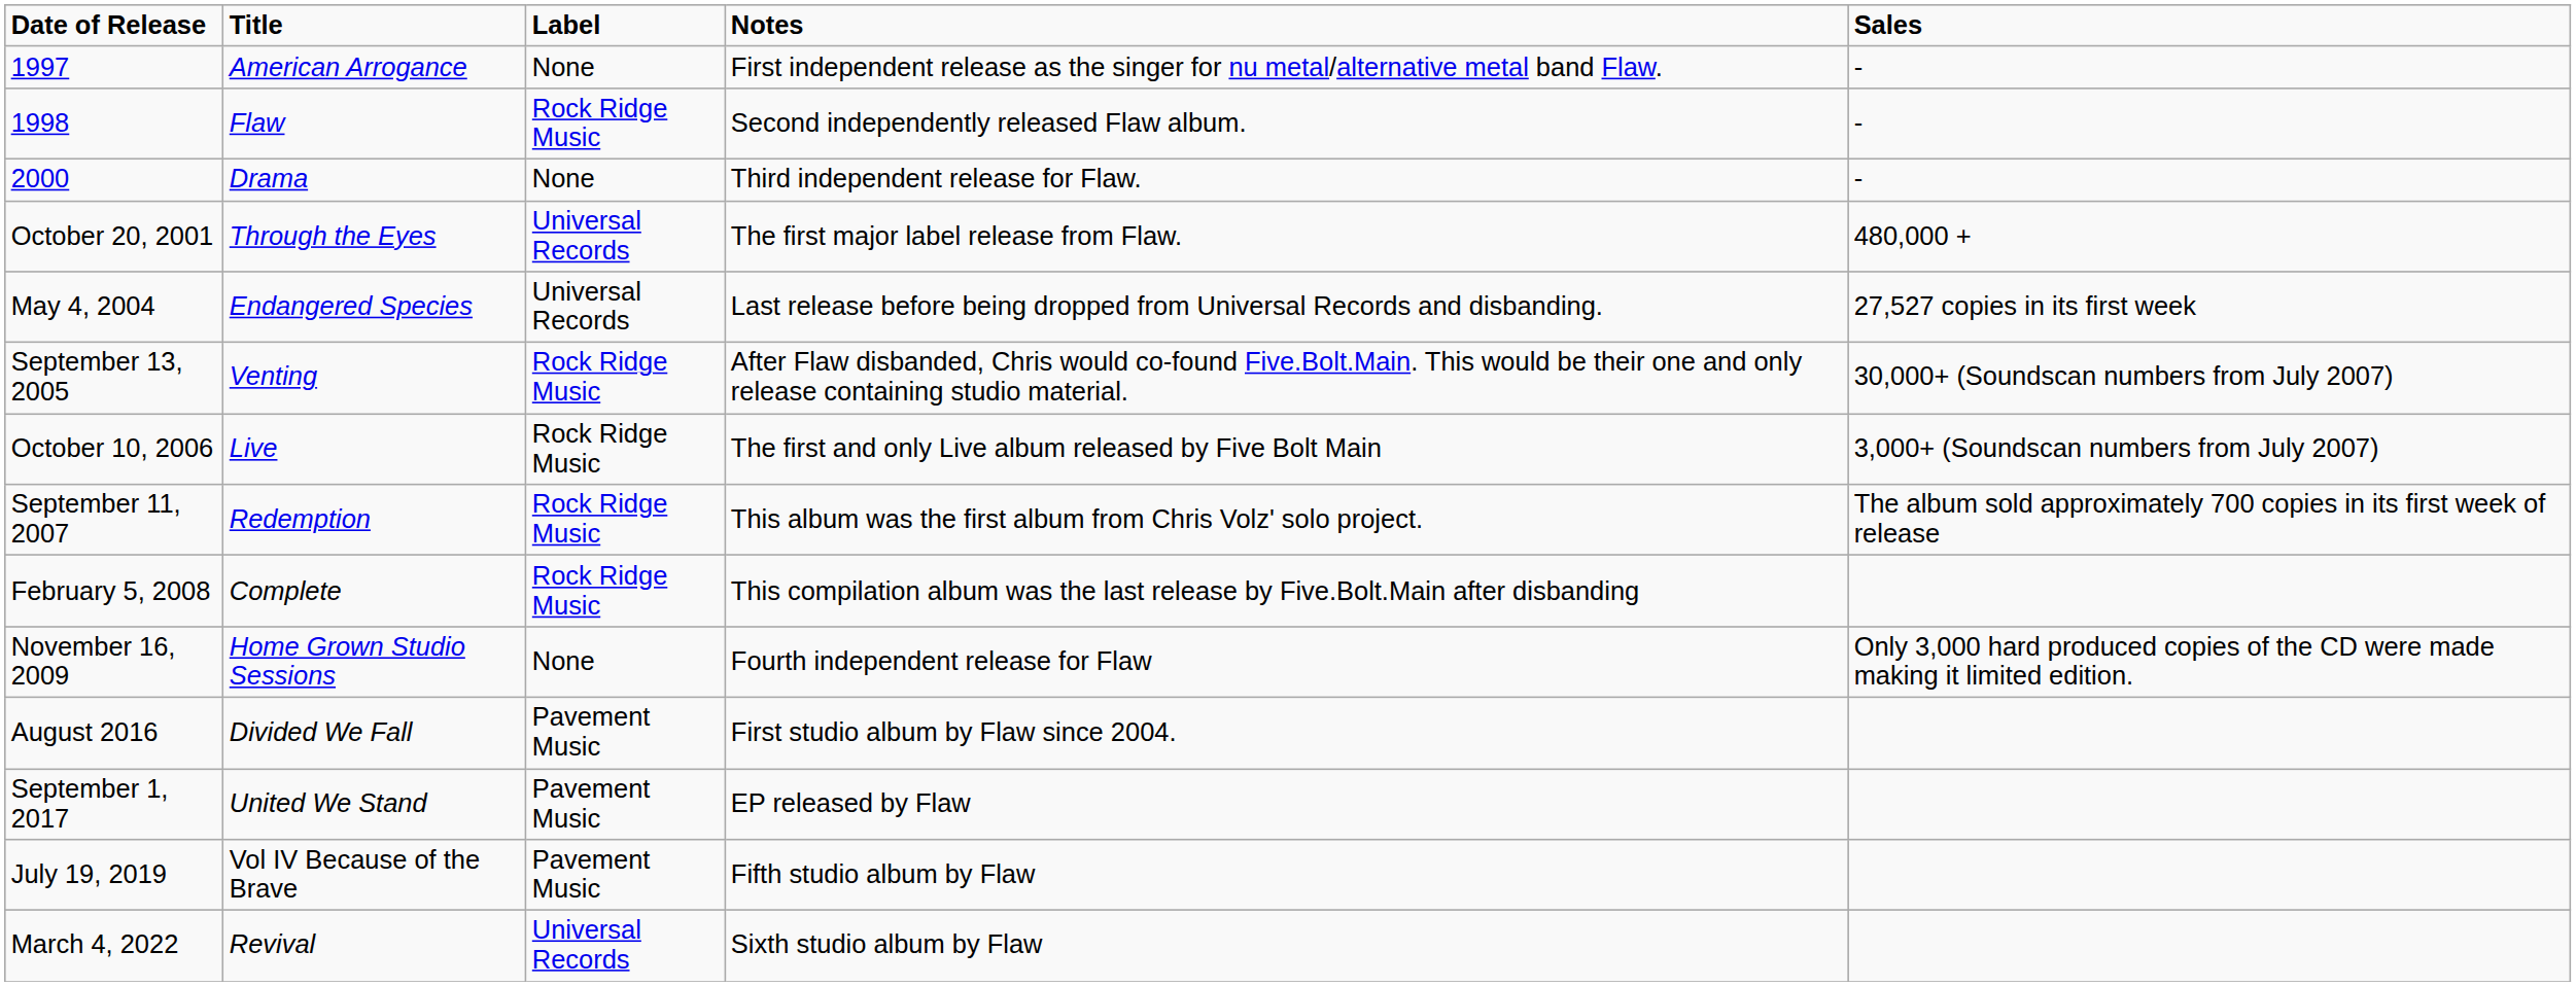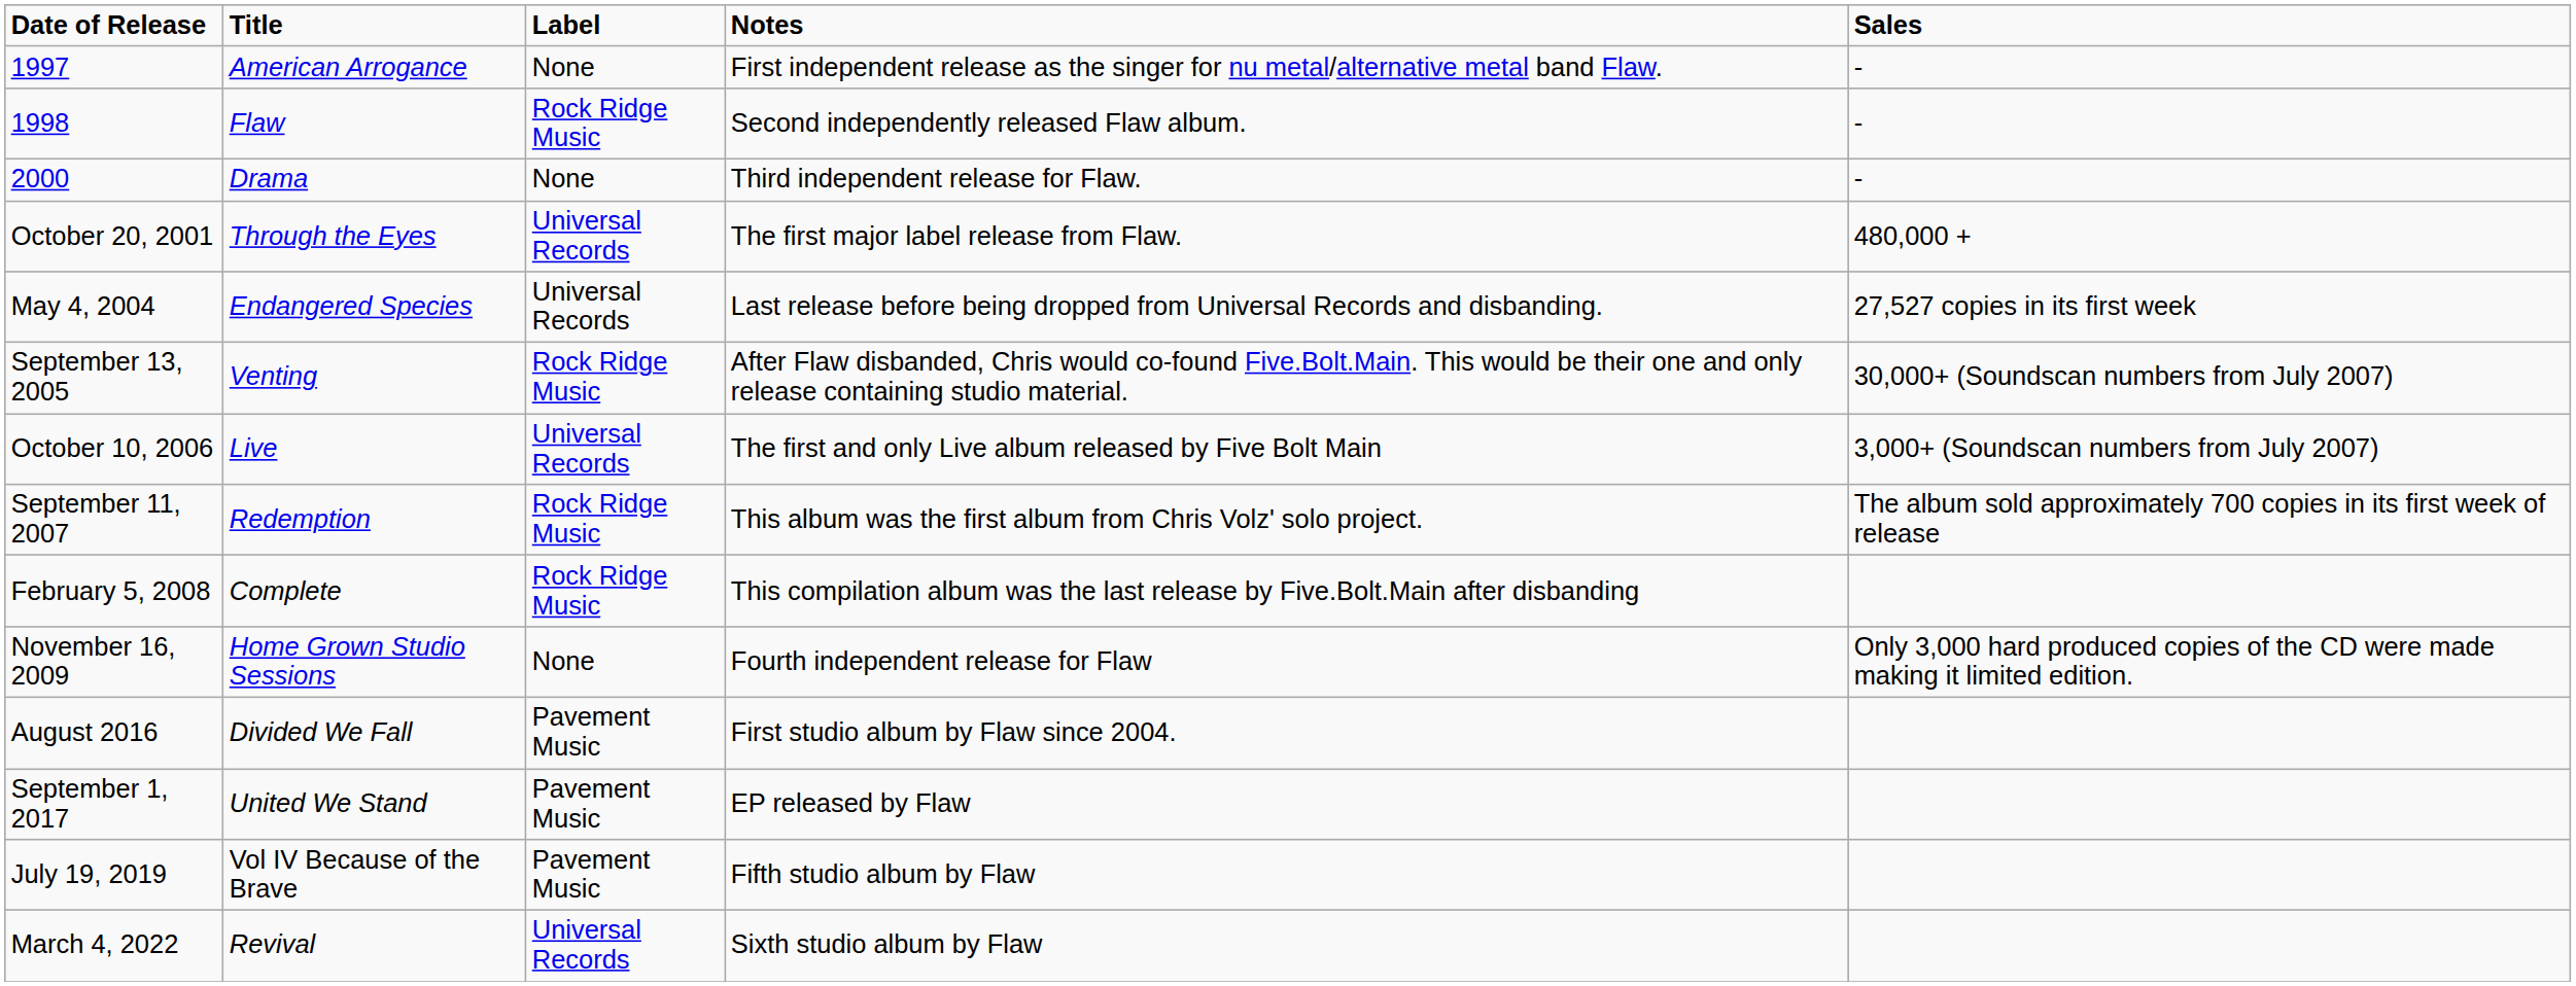October 10, 2006 | Label: Rock Ridge Music -> Universal Records
